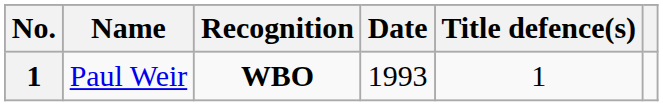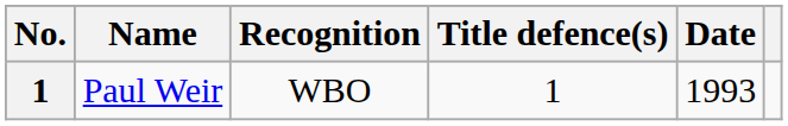columns swapped: Date <-> Title defence(s)
Paul Weir | Recognition: bold -> normal
